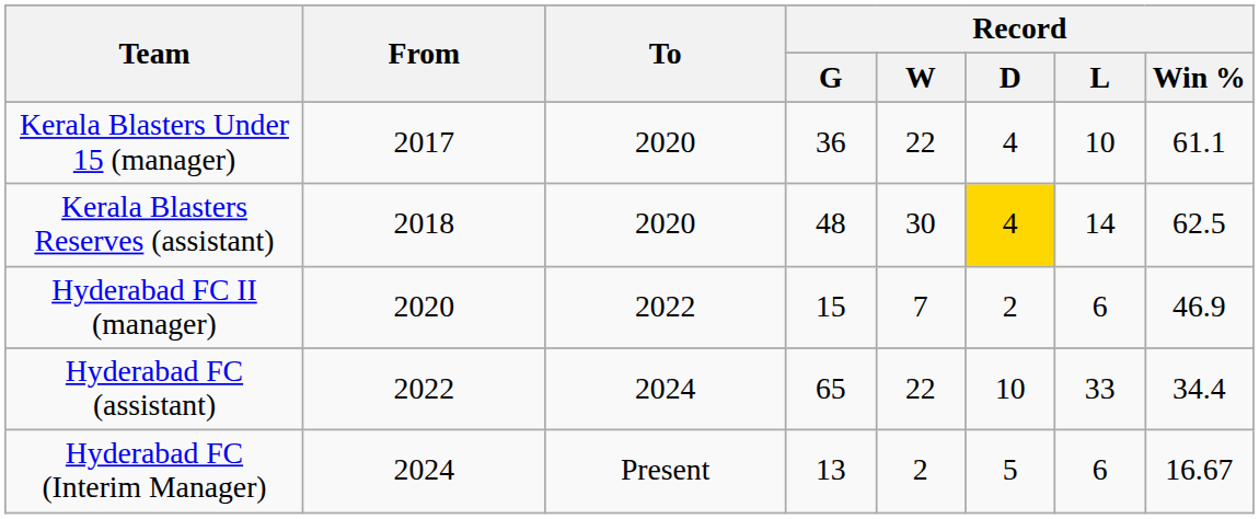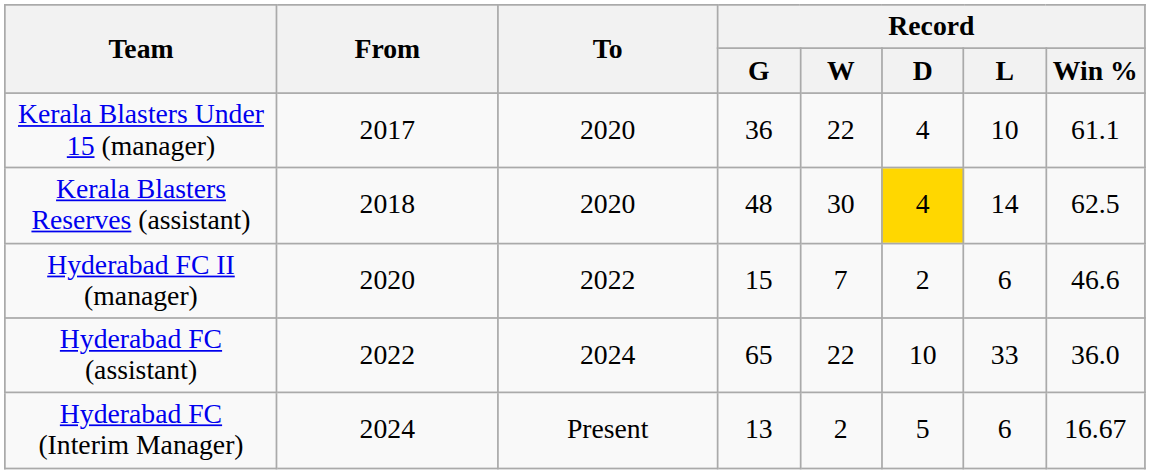Hyderabad FC II (manager) | Record / Win %: 46.9 -> 46.6
Hyderabad FC (assistant) | Record / Win %: 34.4 -> 36.0
